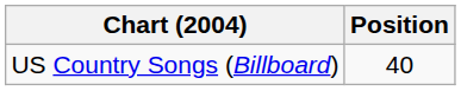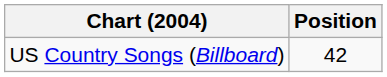US Country Songs (Billboard) | Position: 40 -> 42
